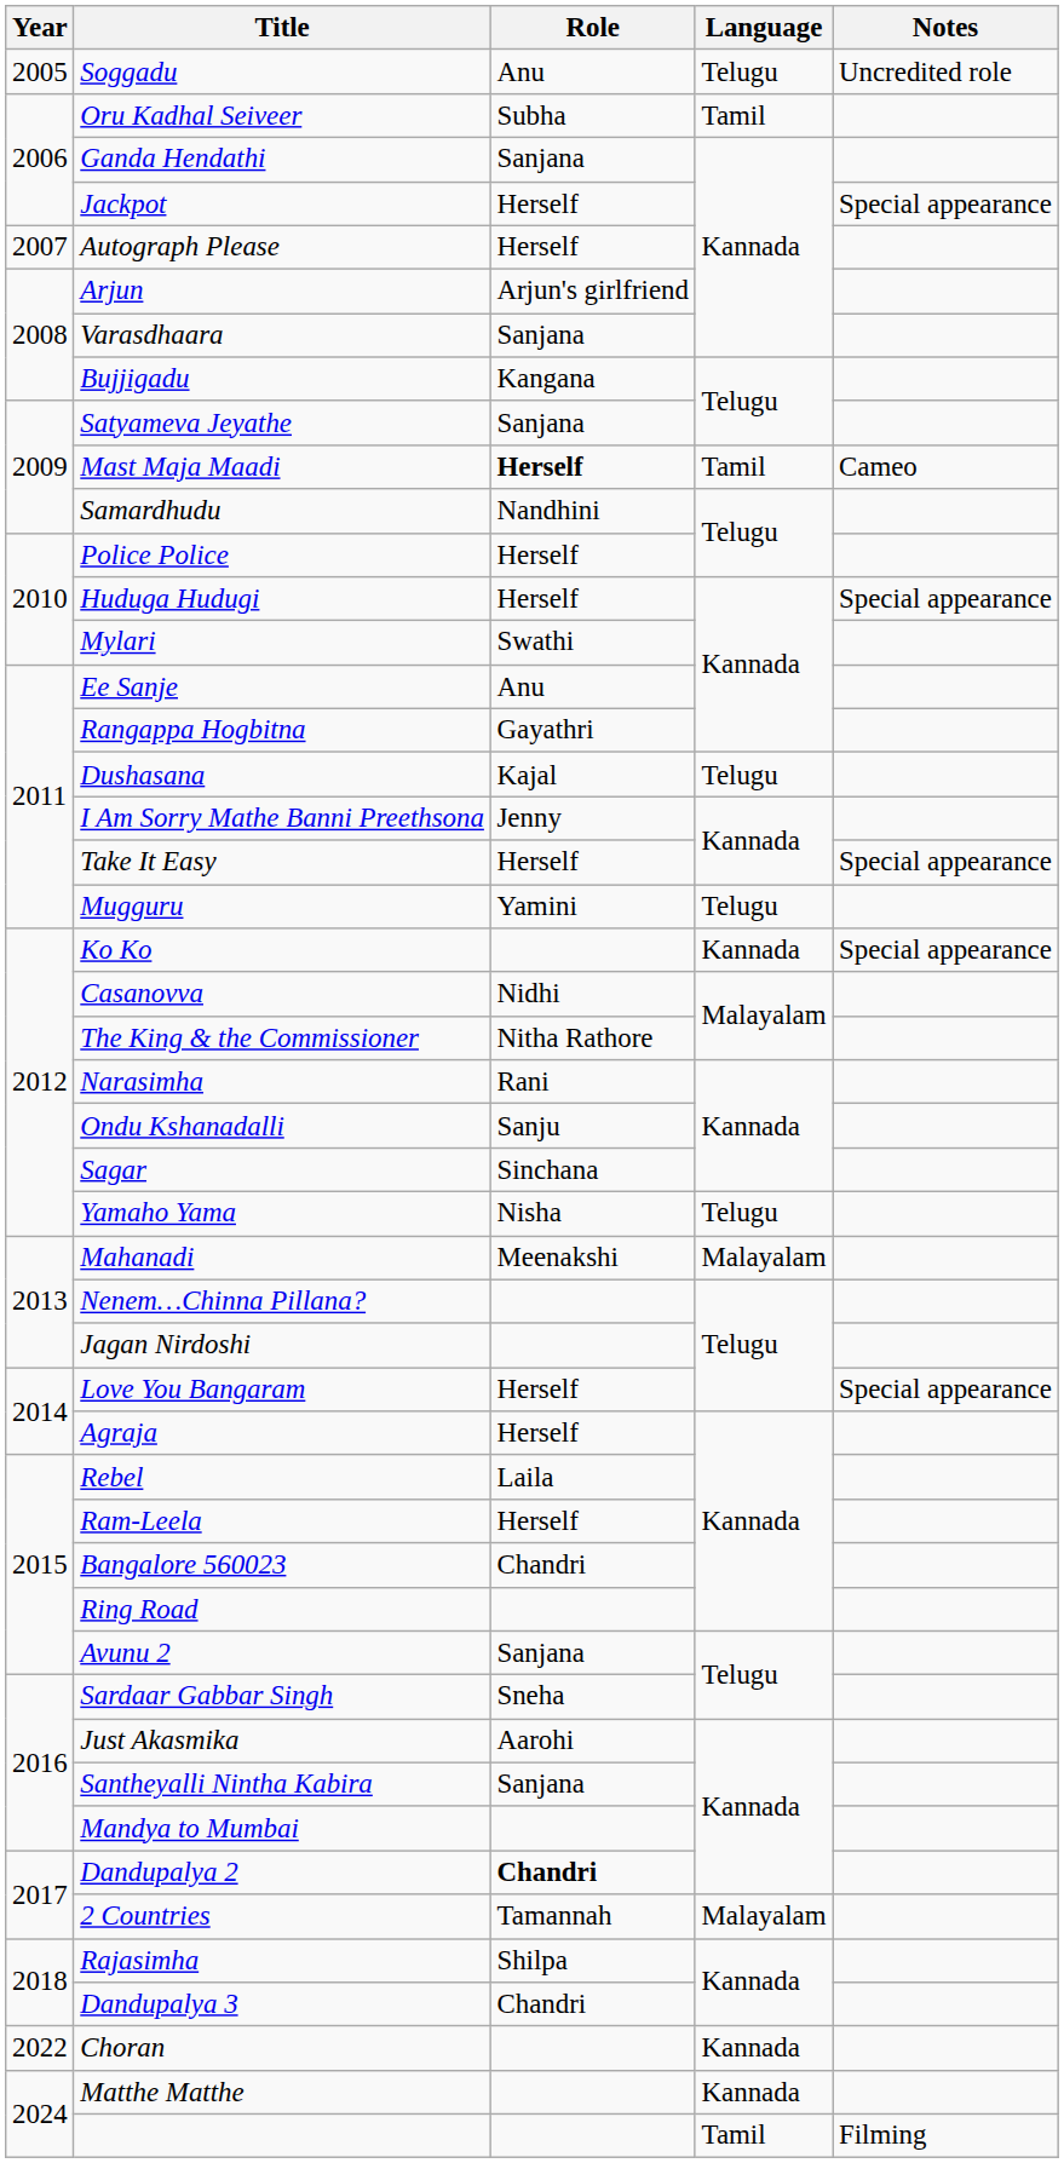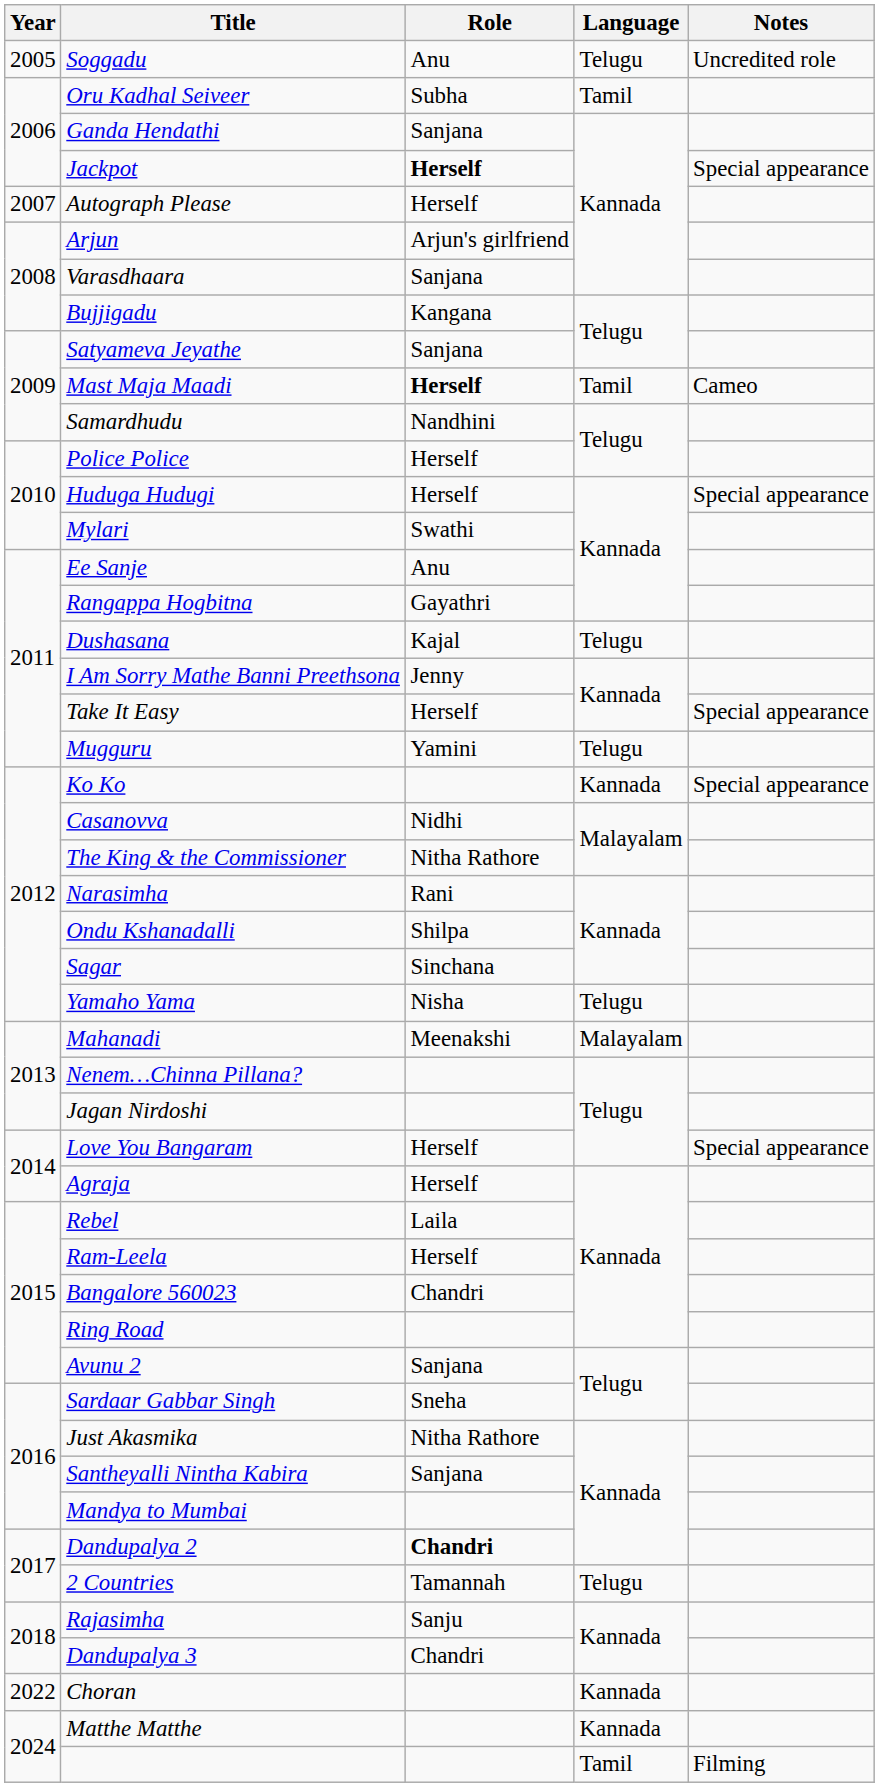Jackpot | Role: normal -> bold
Ondu Kshanadalli | Role: Sanju -> Shilpa
Just Akasmika | Role: Aarohi -> Nitha Rathore
2 Countries | Language: Malayalam -> Telugu
Rajasimha | Role: Shilpa -> Sanju
